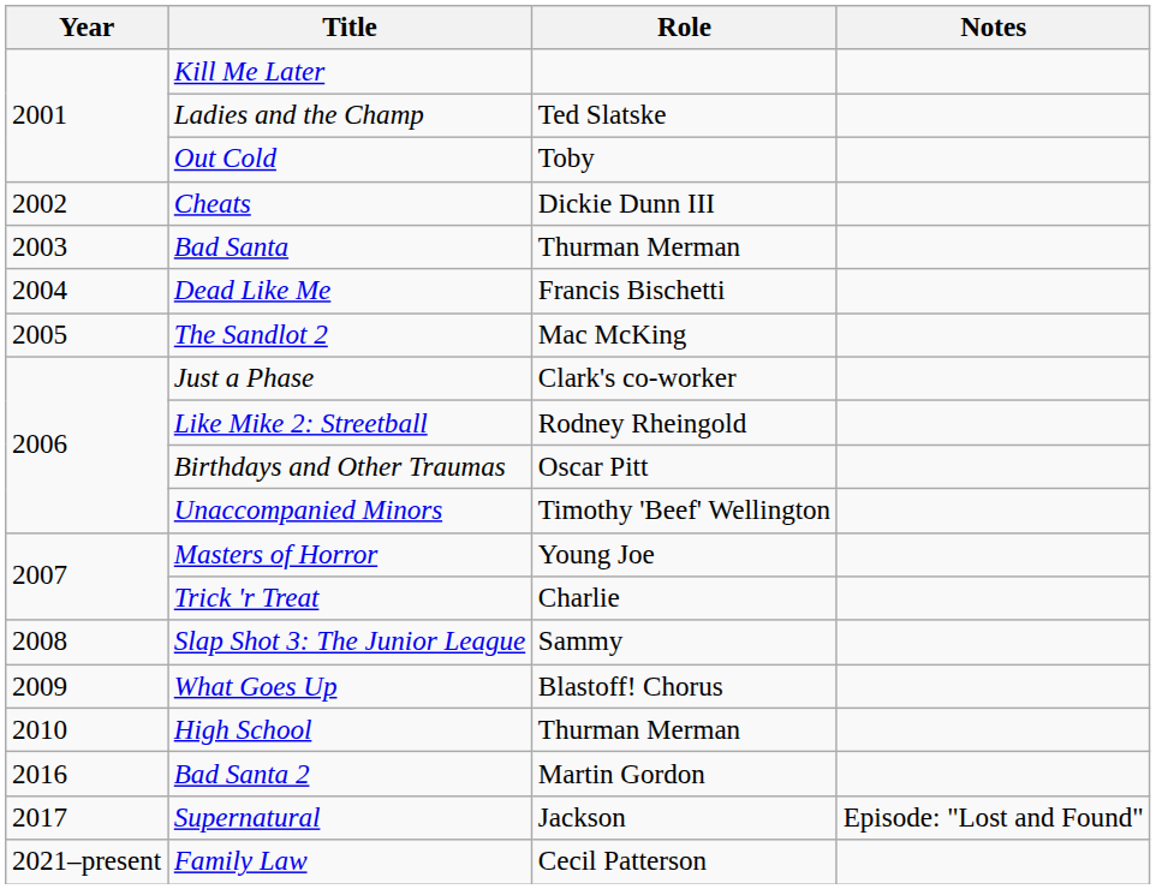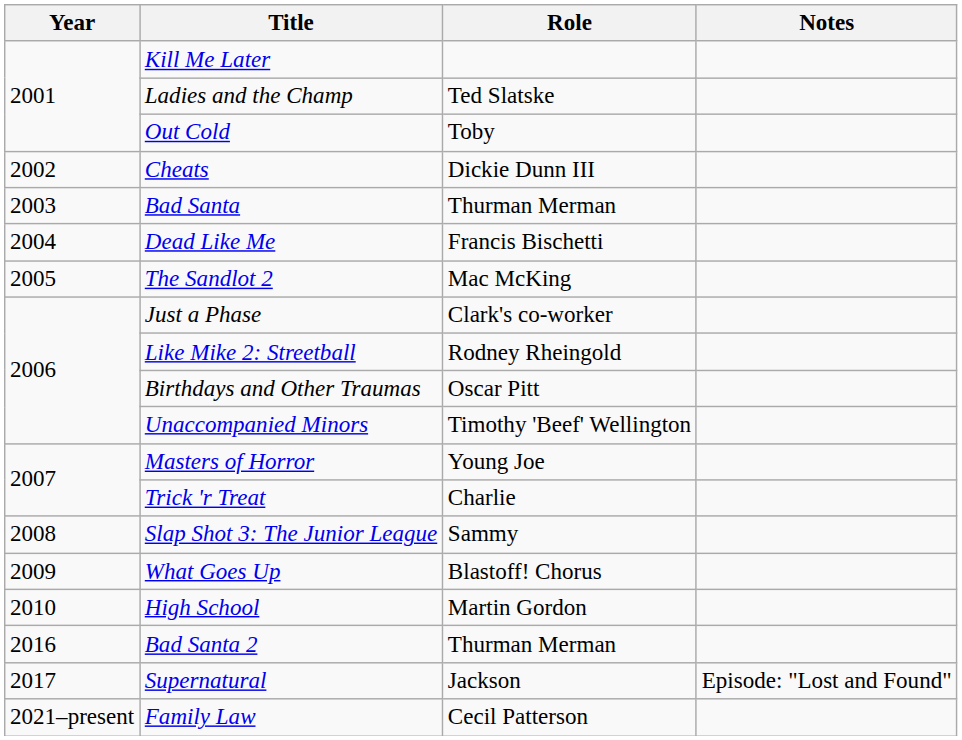High School | Role: Thurman Merman -> Martin Gordon
Bad Santa 2 | Role: Martin Gordon -> Thurman Merman
